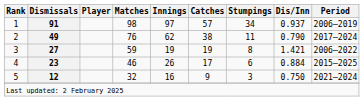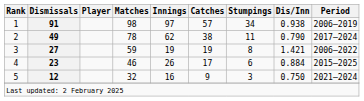1 | Dis/Inn: 0.937 -> 0.938
2 | Matches: 76 -> 78
